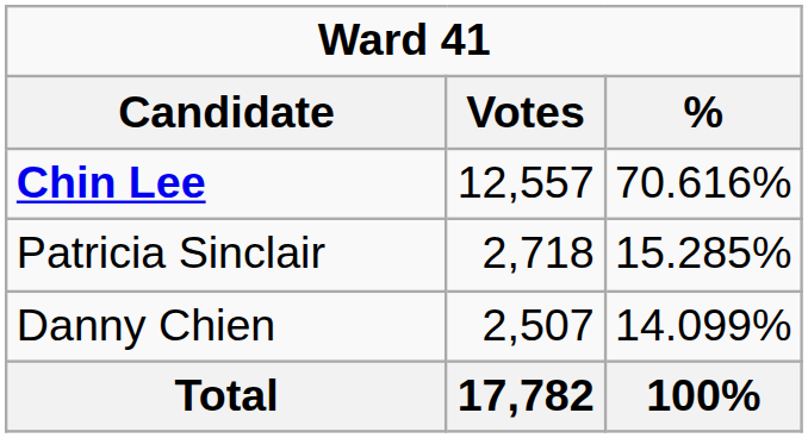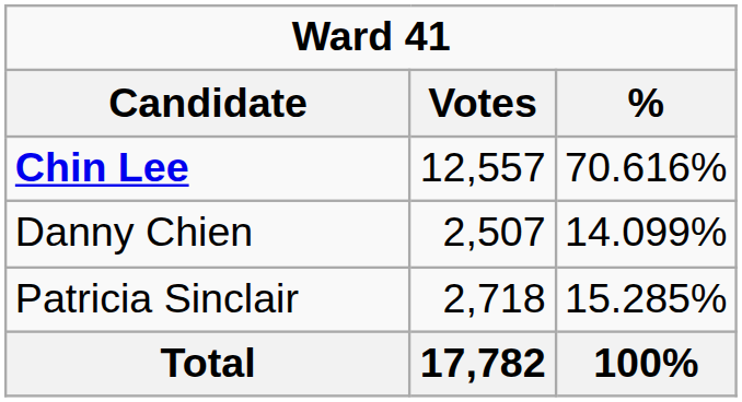rows swapped: Patricia Sinclair <-> Danny Chien
